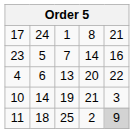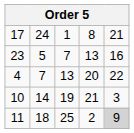23 | column 4: 14 -> 13
4 | column 2: 6 -> 7
